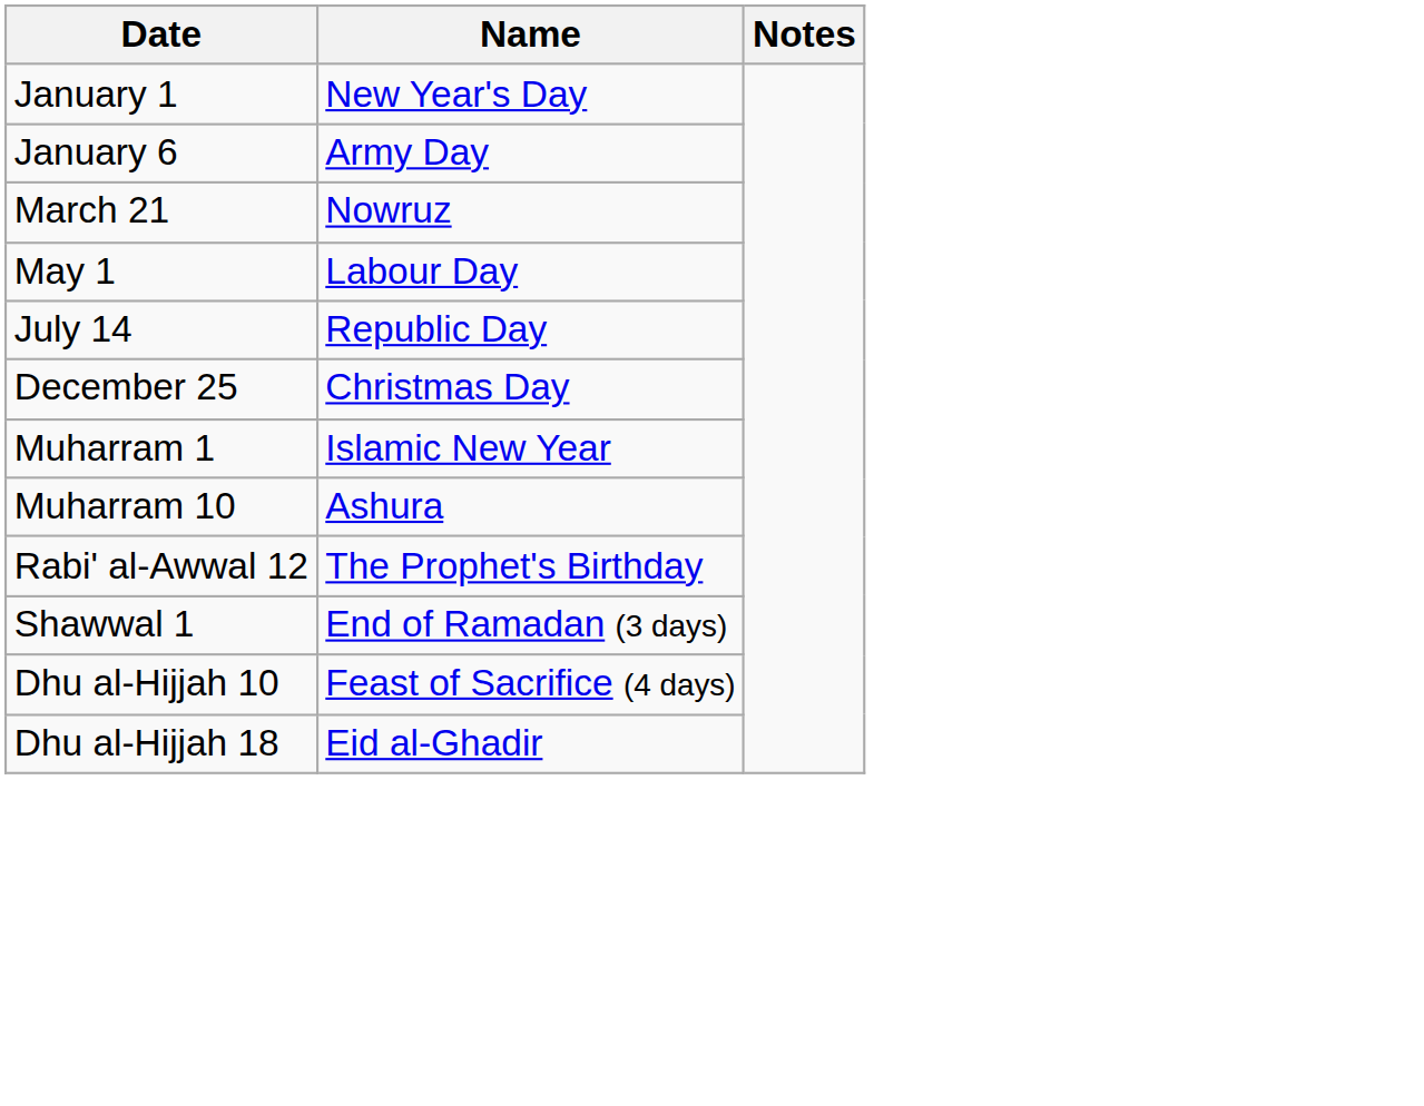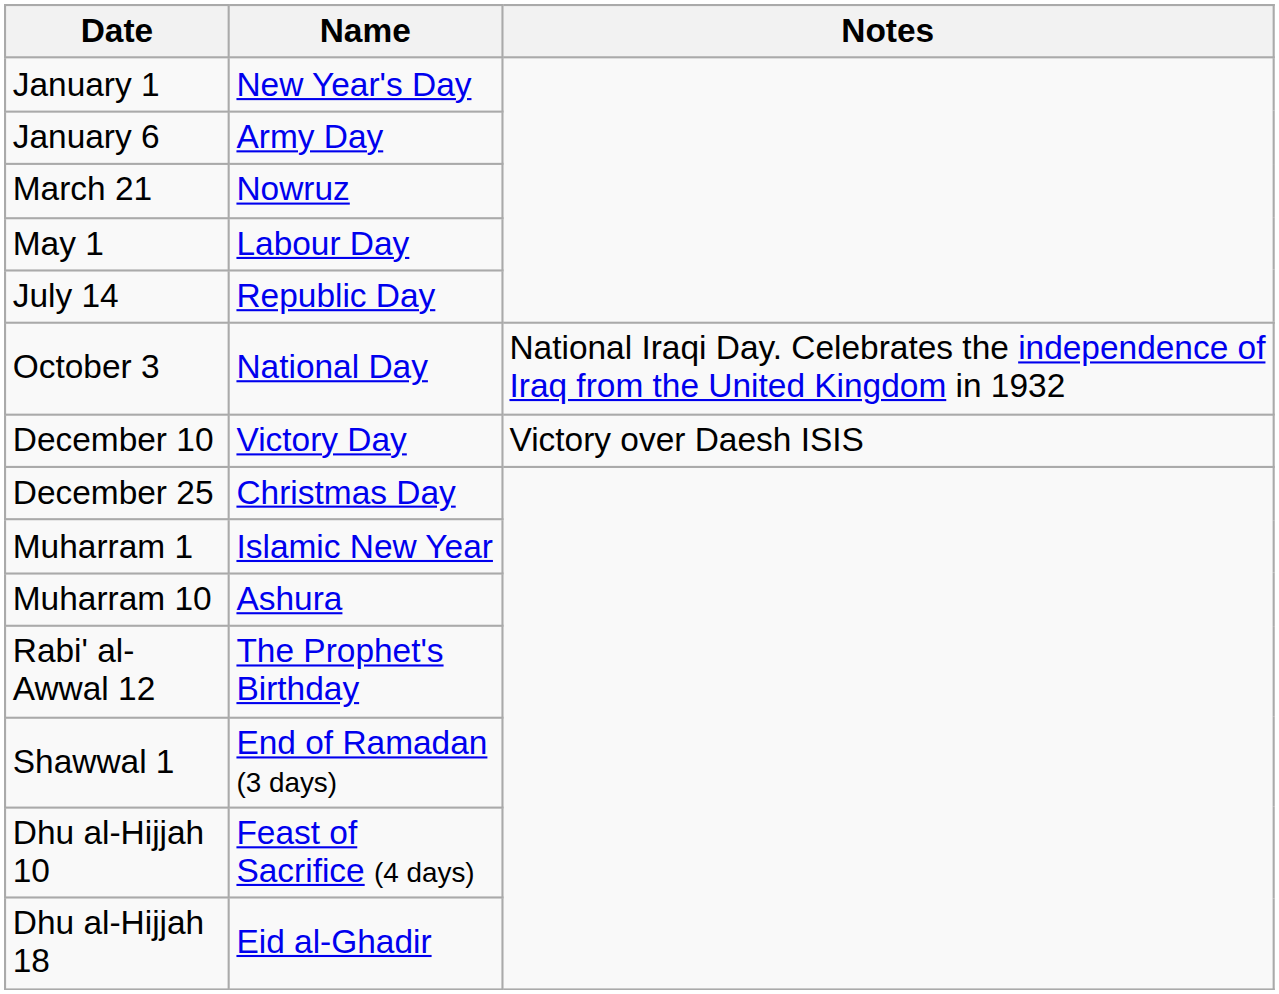+ row: October 3 | National Day | National Iraqi Day. Celebrates the independence of Iraq from the United Kingdom in 1932
+ row: December 10 | Victory Day | Victory over Daesh ISIS
